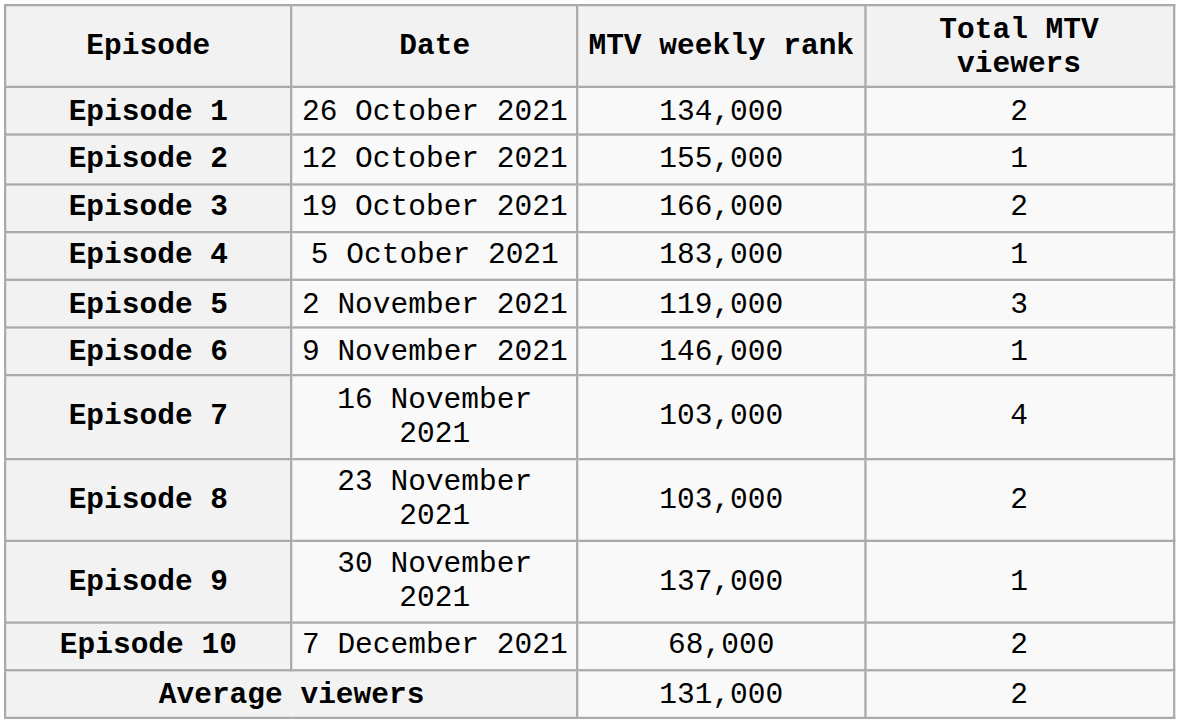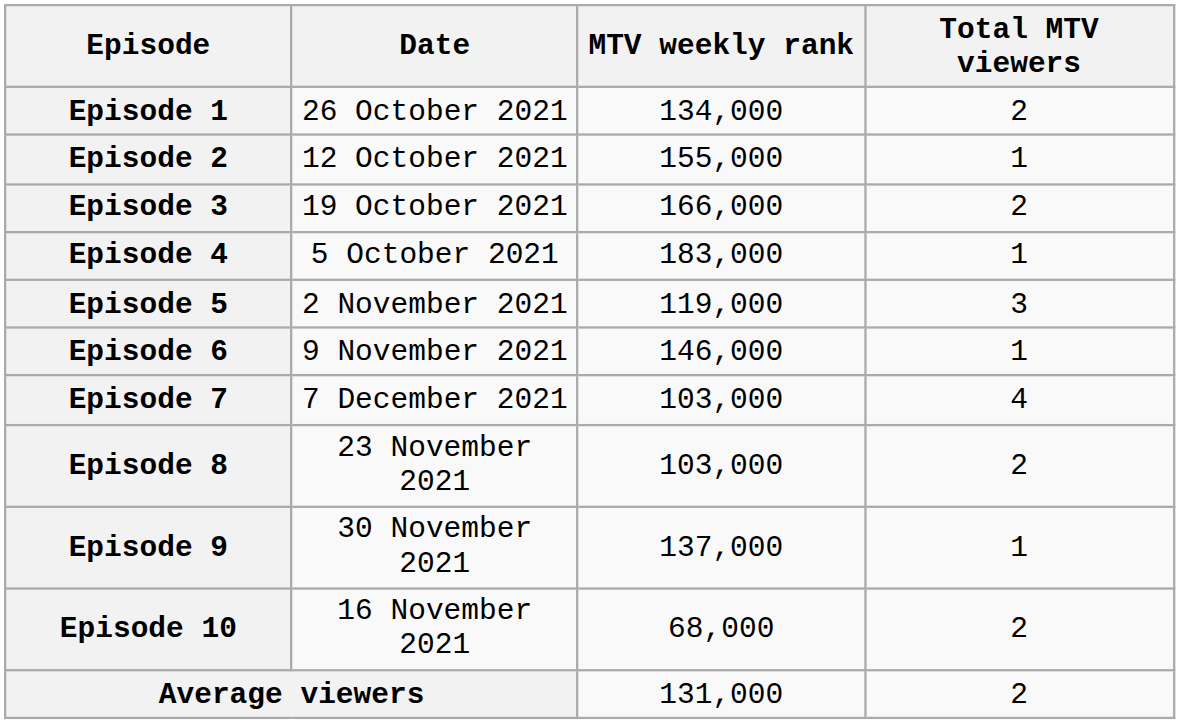Episode 7 | Date: 16 November 2021 -> 7 December 2021
Episode 10 | Date: 7 December 2021 -> 16 November 2021
